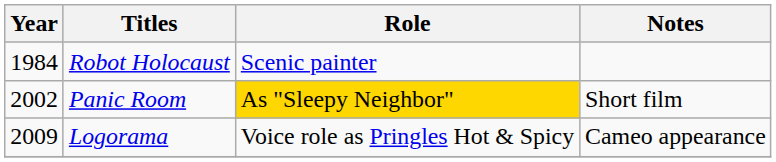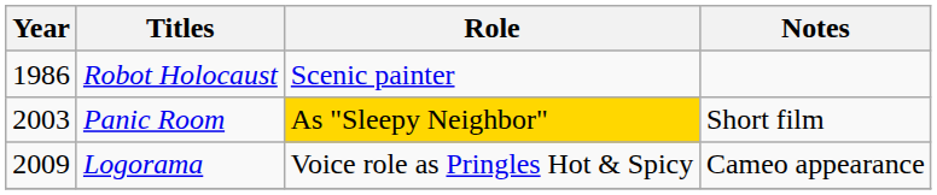Robot Holocaust | Year: 1984 -> 1986
Panic Room | Year: 2002 -> 2003
